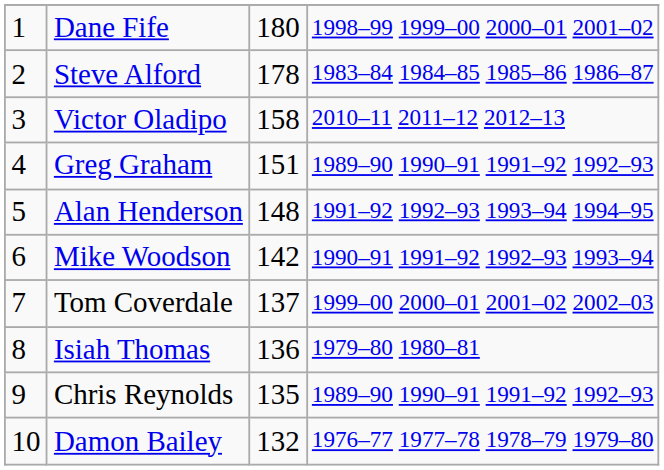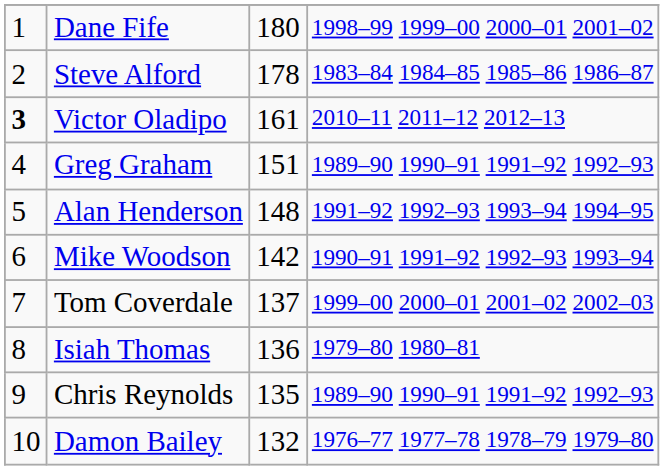Victor Oladipo | column 1: normal -> bold
Victor Oladipo | column 3: 158 -> 161
